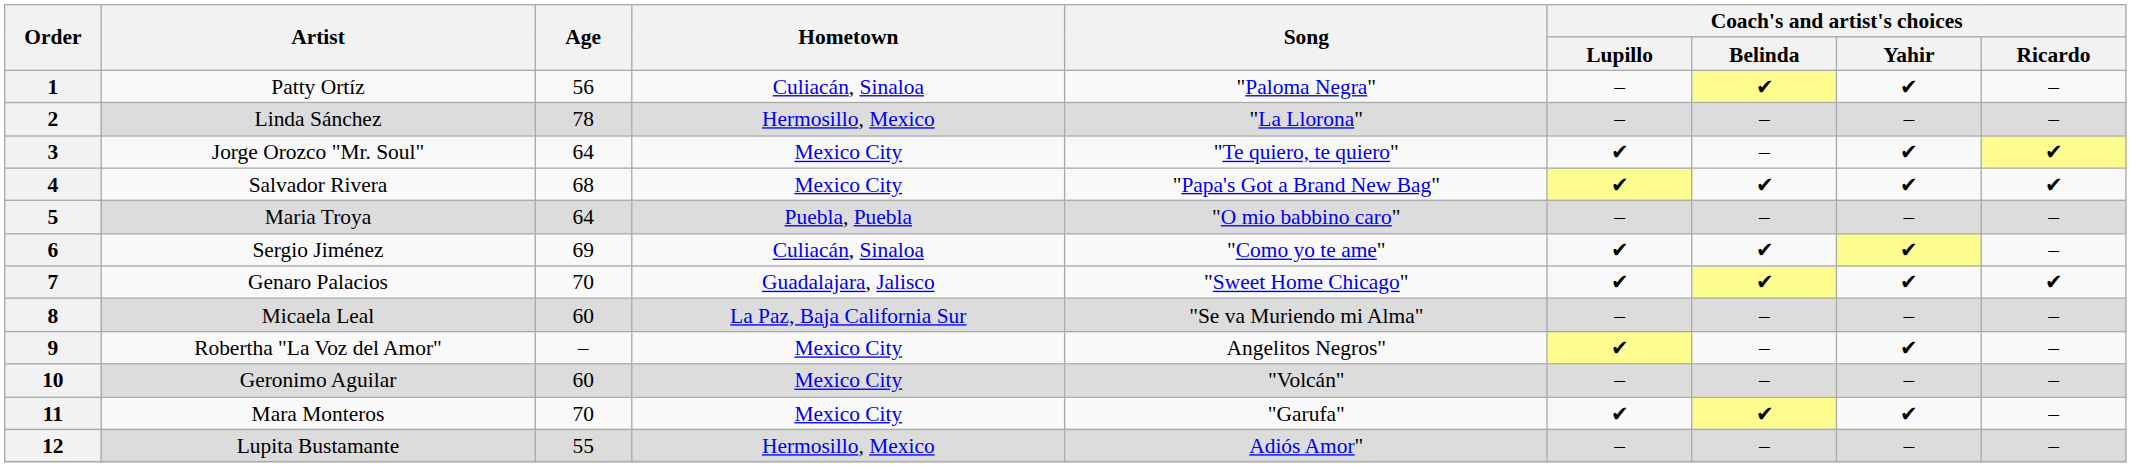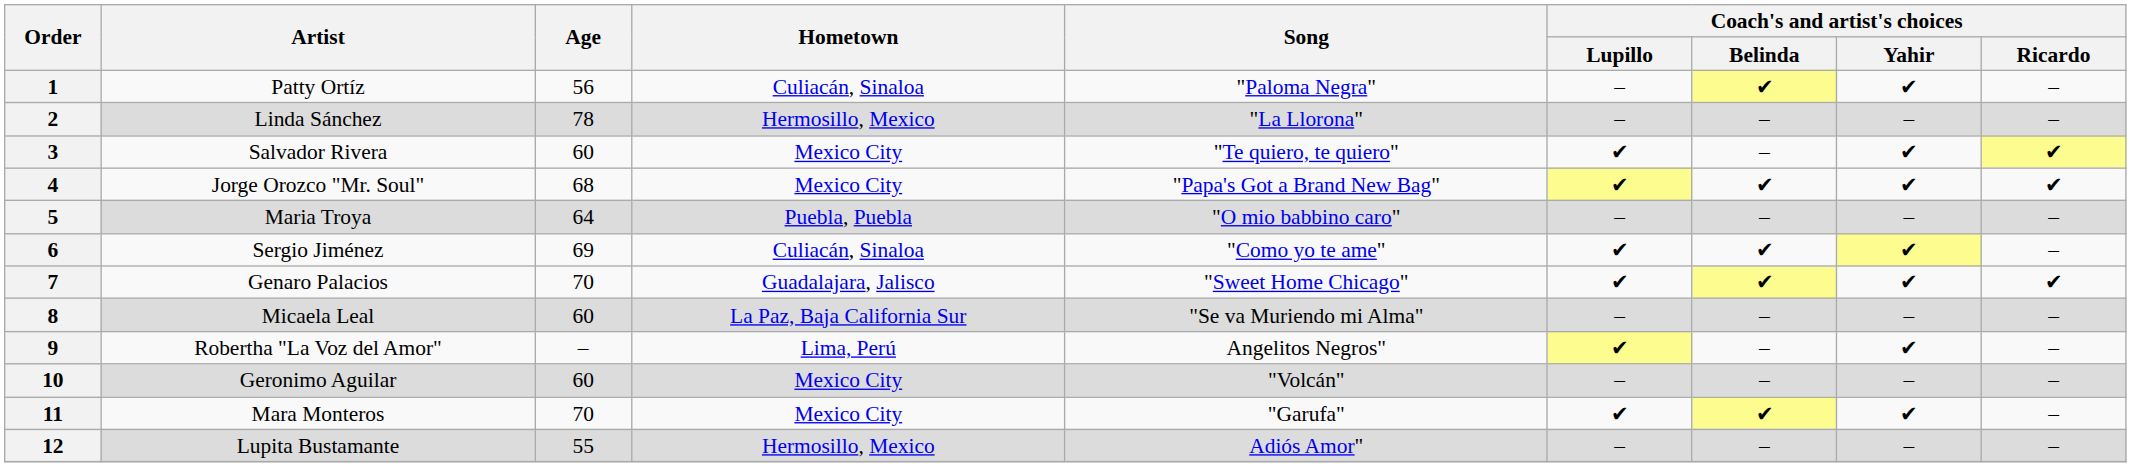3 | Artist: Jorge Orozco "Mr. Soul" -> Salvador Rivera
3 | Age: 64 -> 60
4 | Artist: Salvador Rivera -> Jorge Orozco "Mr. Soul"
9 | Hometown: Mexico City -> Lima, Perú
